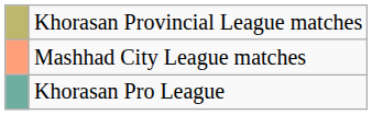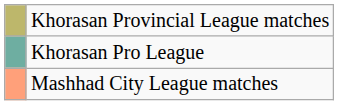rows swapped: Khorasan Pro League <-> Mashhad City League matches
